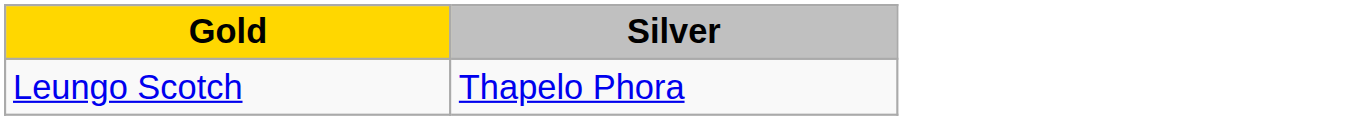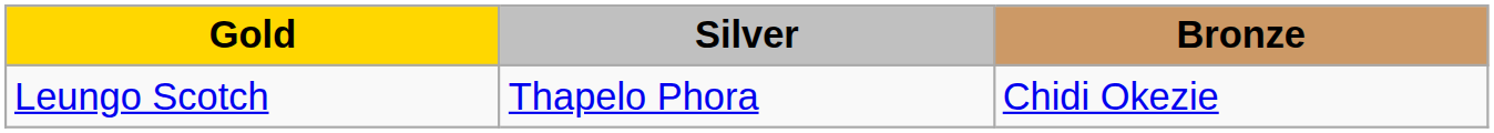+ column: Bronze | Chidi Okezie
